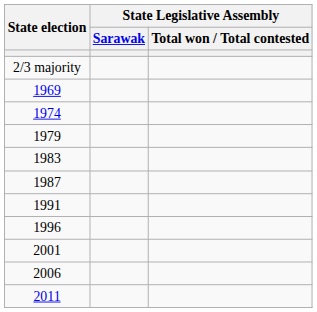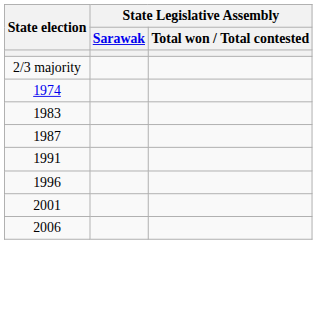- row: 1969
- row: 1979
- row: 2011
